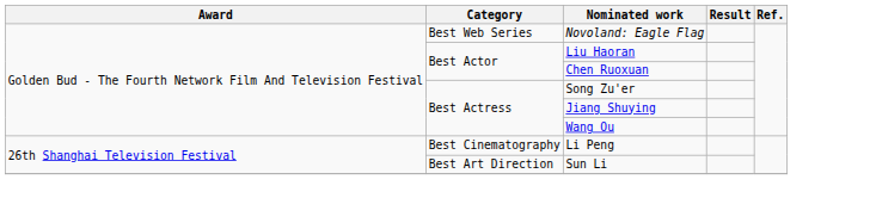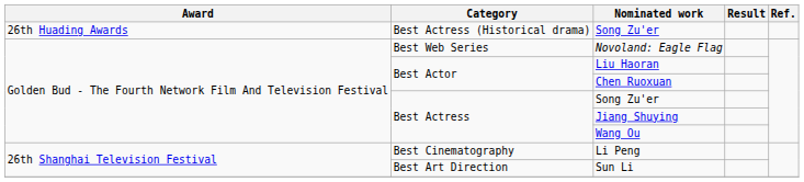+ row: 26th Huading Awards | Best Actress (Historical drama) | Song Zu'er
